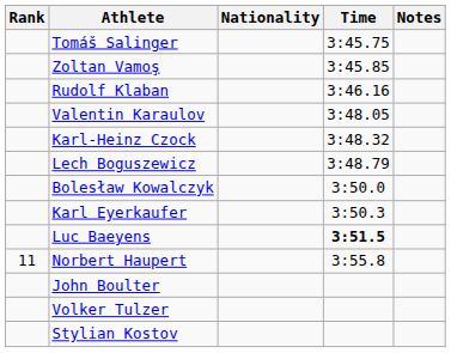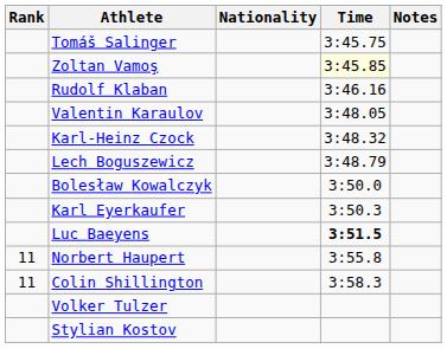Zoltan Vamoş | Time: no background -> lightyellow background
+ row: 11 | Colin Shillington | 3:58.3
- row: John Boulter
